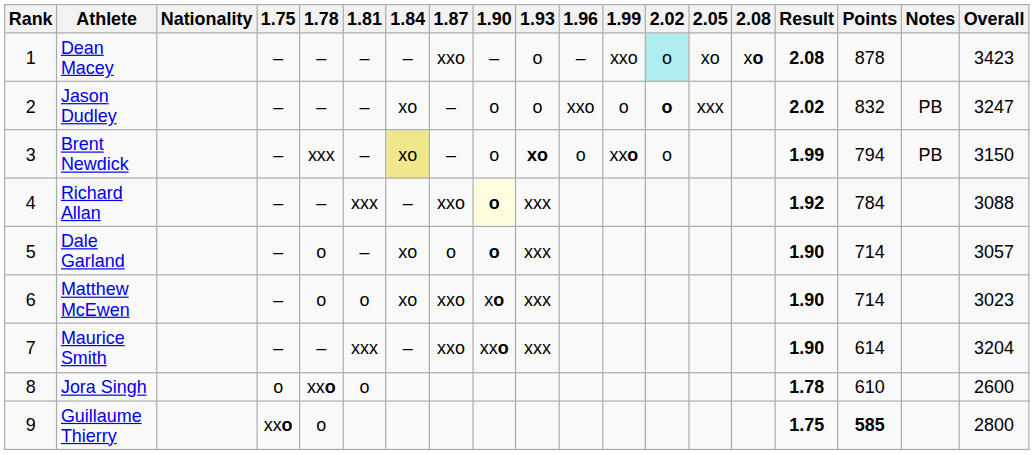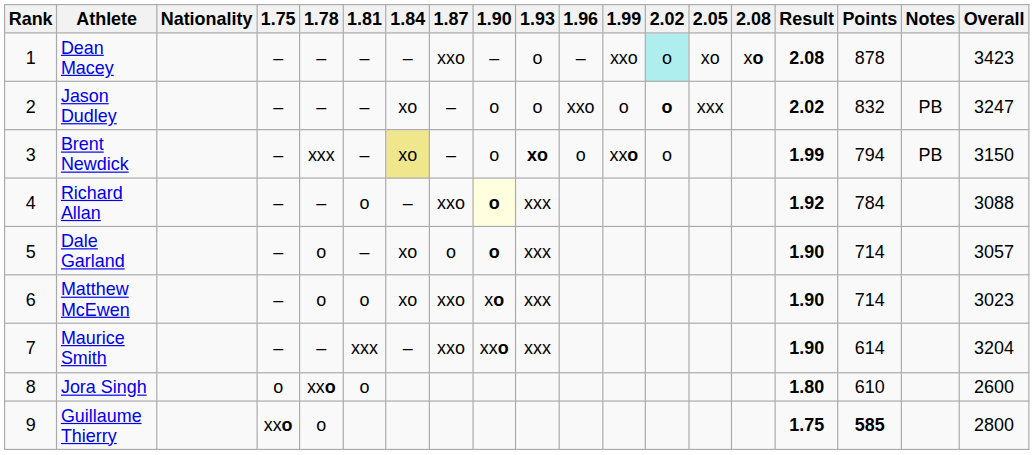Richard Allan | 1.81: xxx -> o
Jora Singh | Result: 1.78 -> 1.80
